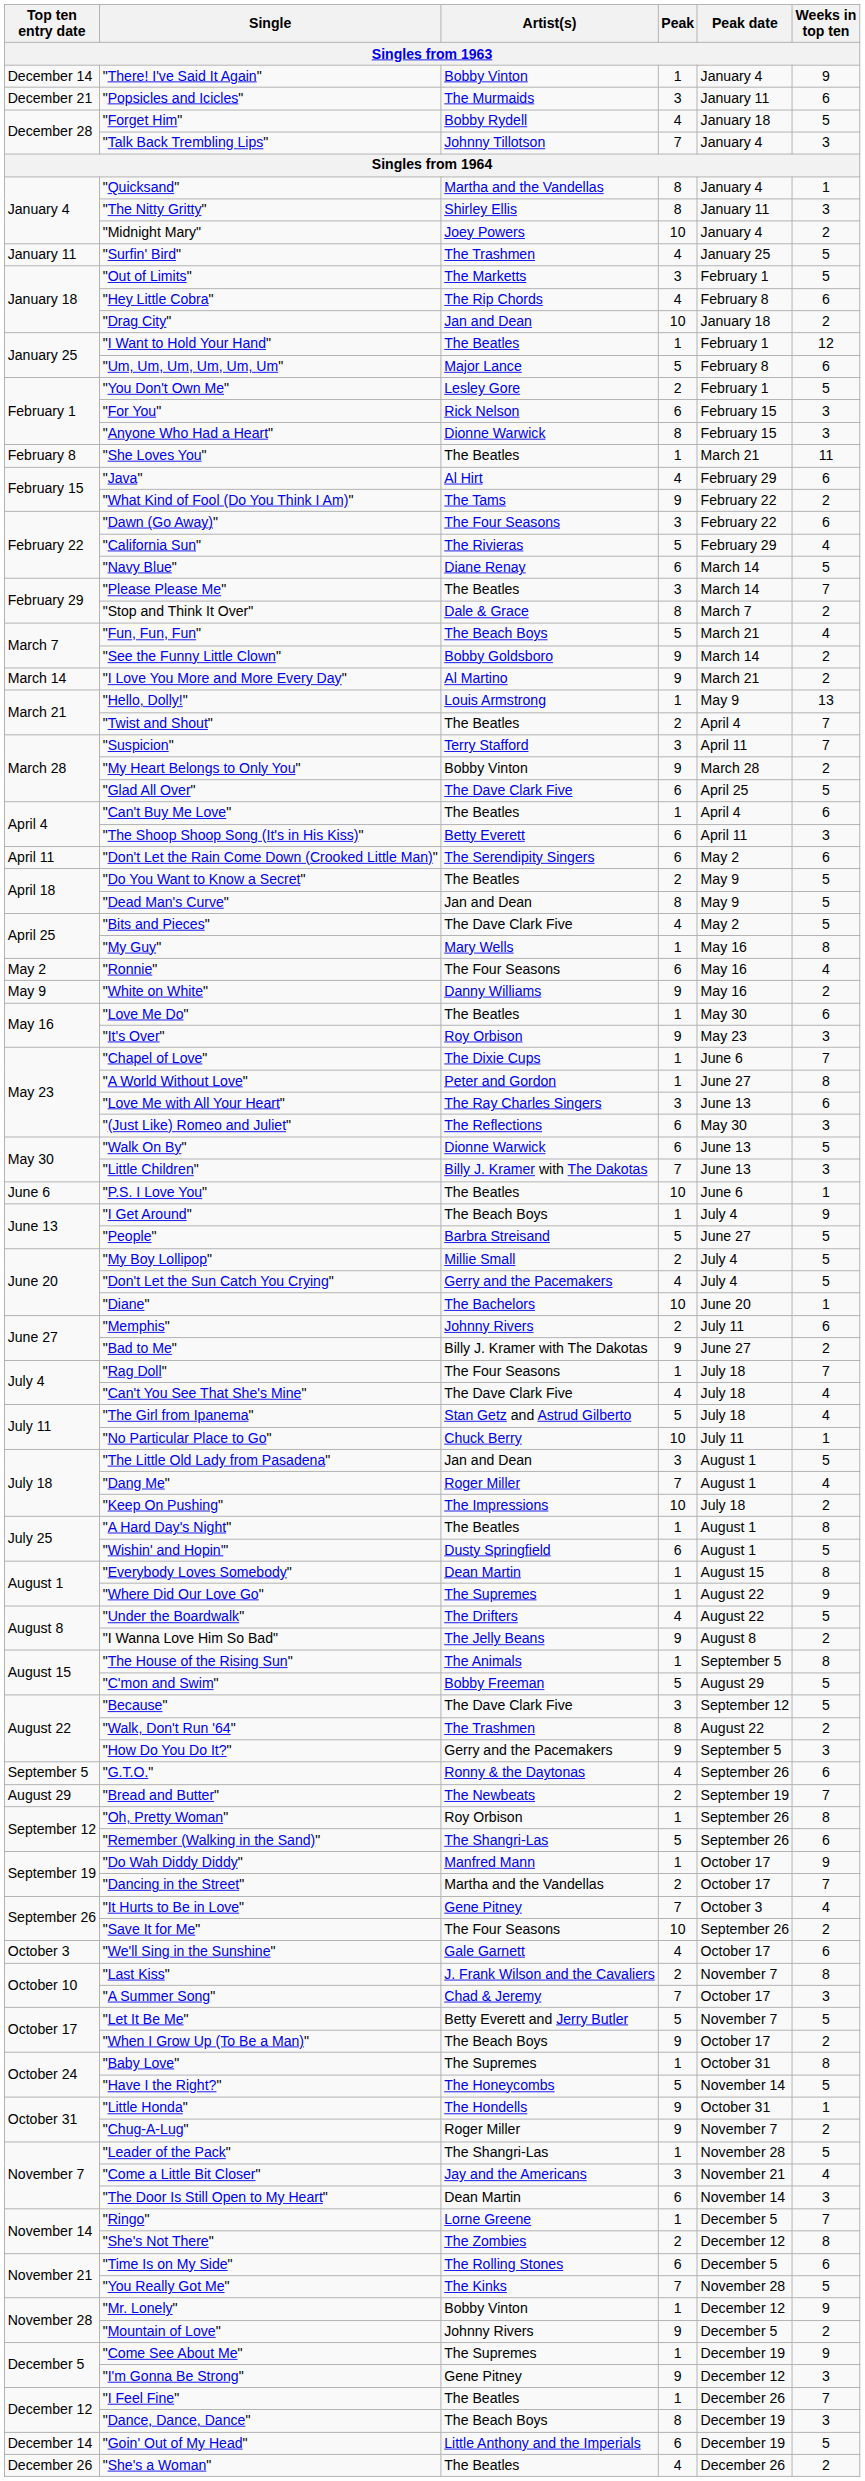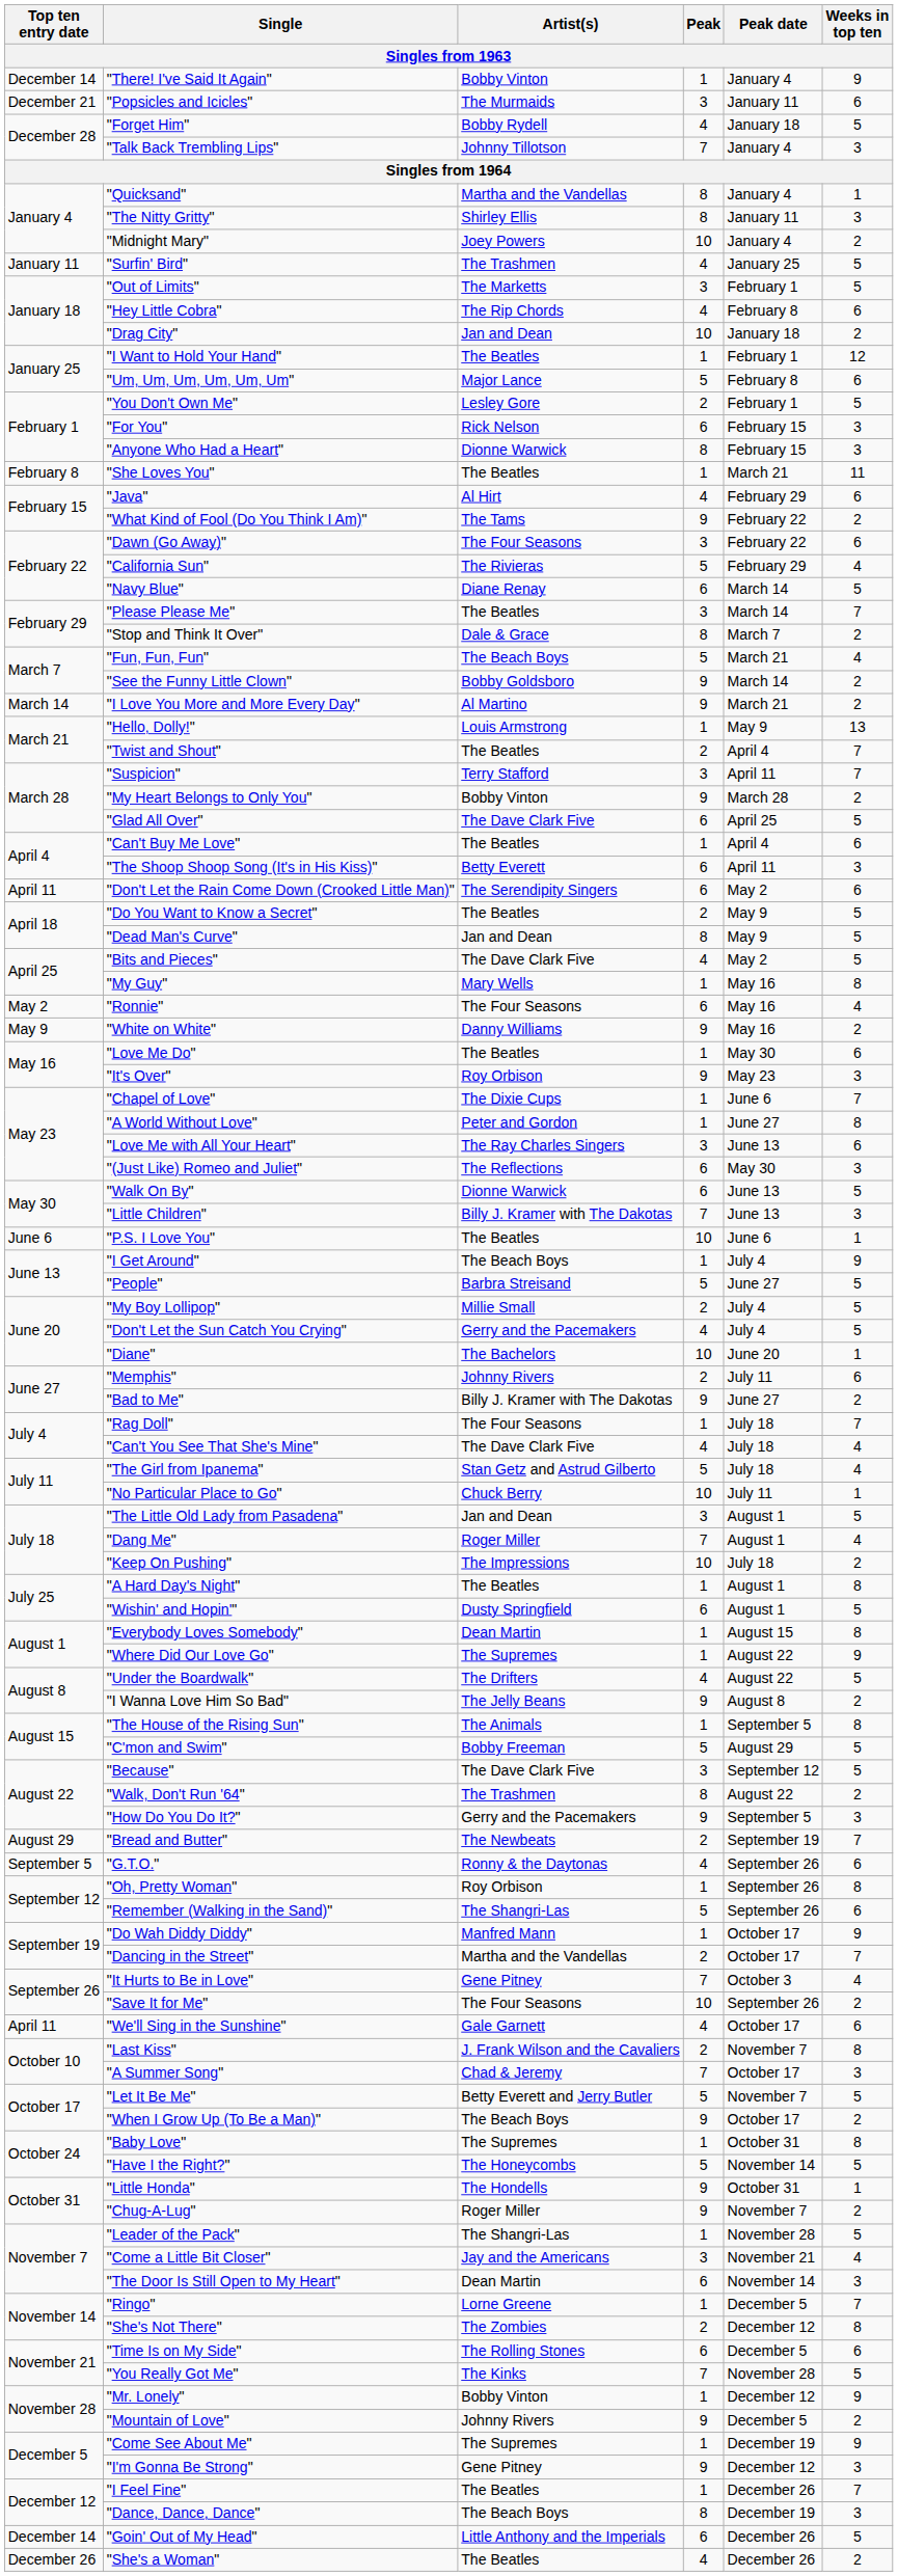rows swapped: "Bread and Butter" <-> "G.T.O."
"We'll Sing in the Sunshine" | Top ten entry date: October 3 -> April 11
"Goin' Out of My Head" | Peak date: December 19 -> December 26
